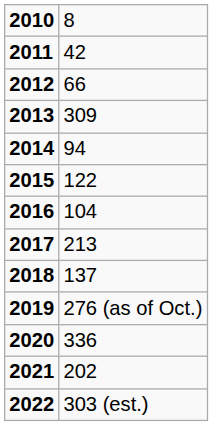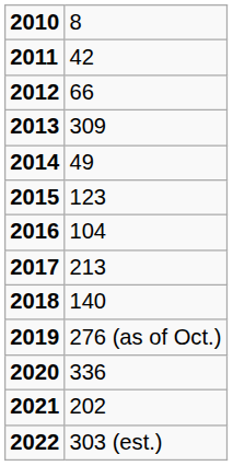2014 | column 2: 94 -> 49
2015 | column 2: 122 -> 123
2018 | column 2: 137 -> 140
